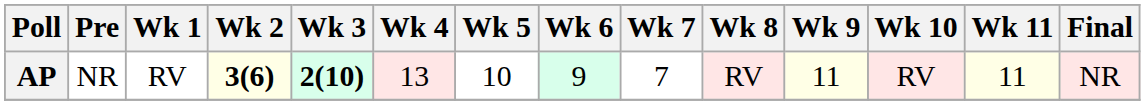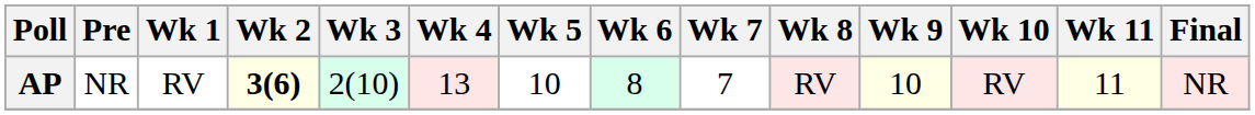AP | Wk 3: bold -> normal
AP | Wk 6: 9 -> 8
AP | Wk 9: 11 -> 10
